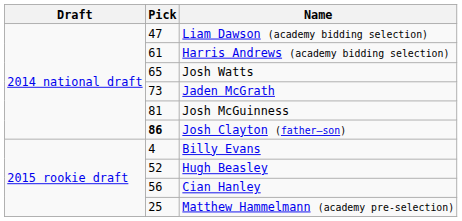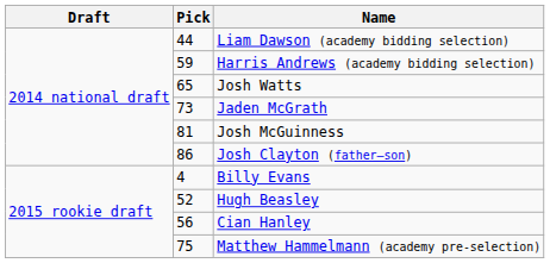Liam Dawson (academy bidding selection) | Pick: 47 -> 44
Harris Andrews (academy bidding selection) | Pick: 61 -> 59
Josh Clayton (father–son) | Pick: bold -> normal
Matthew Hammelmann (academy pre-selection) | Pick: 25 -> 75
